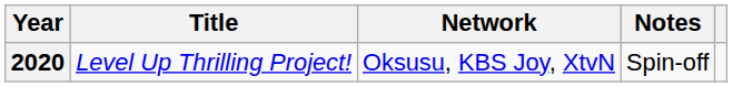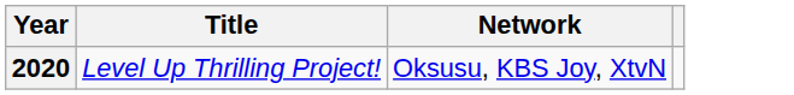- column: Notes | Spin-off
